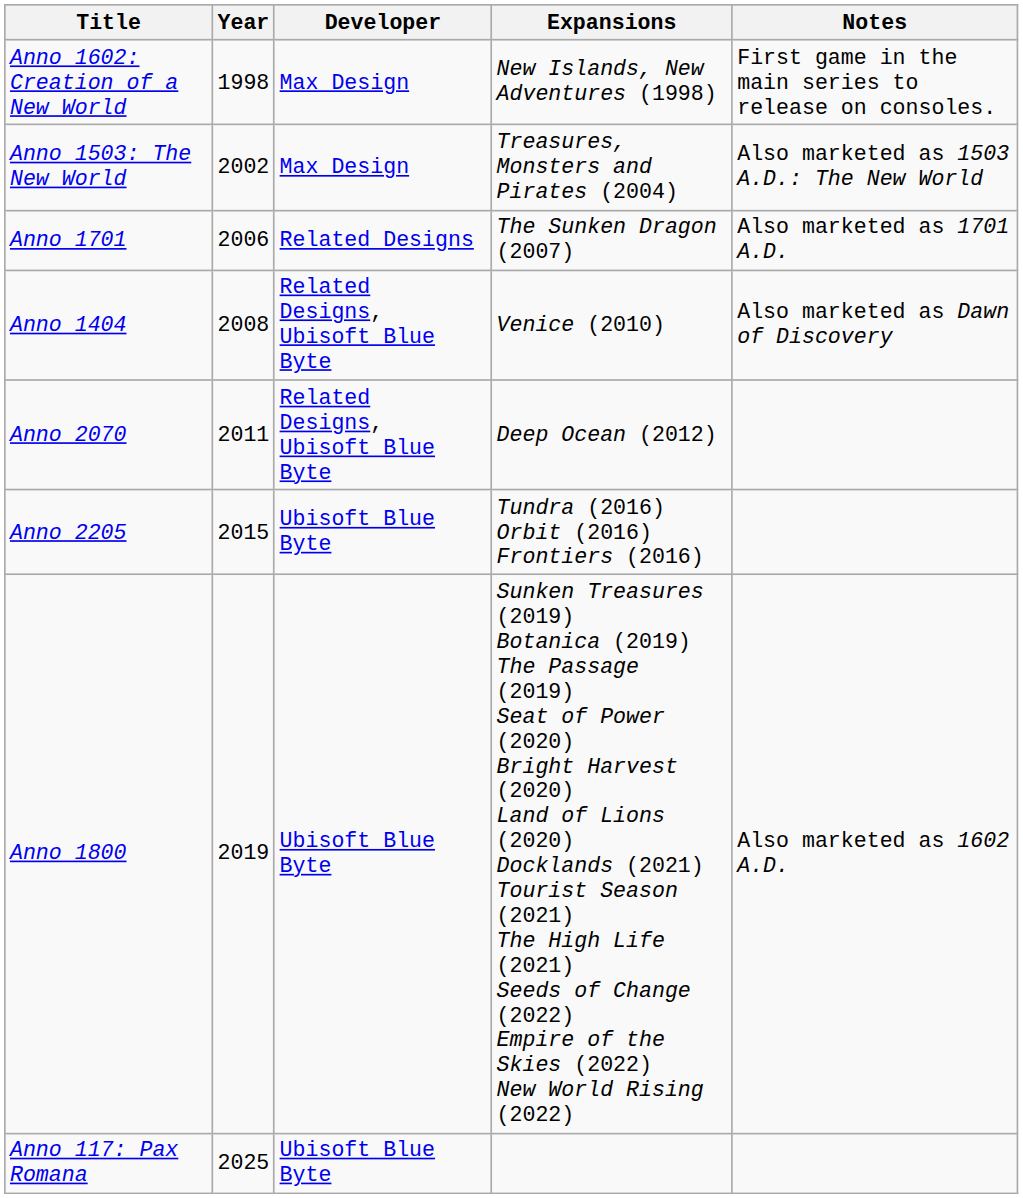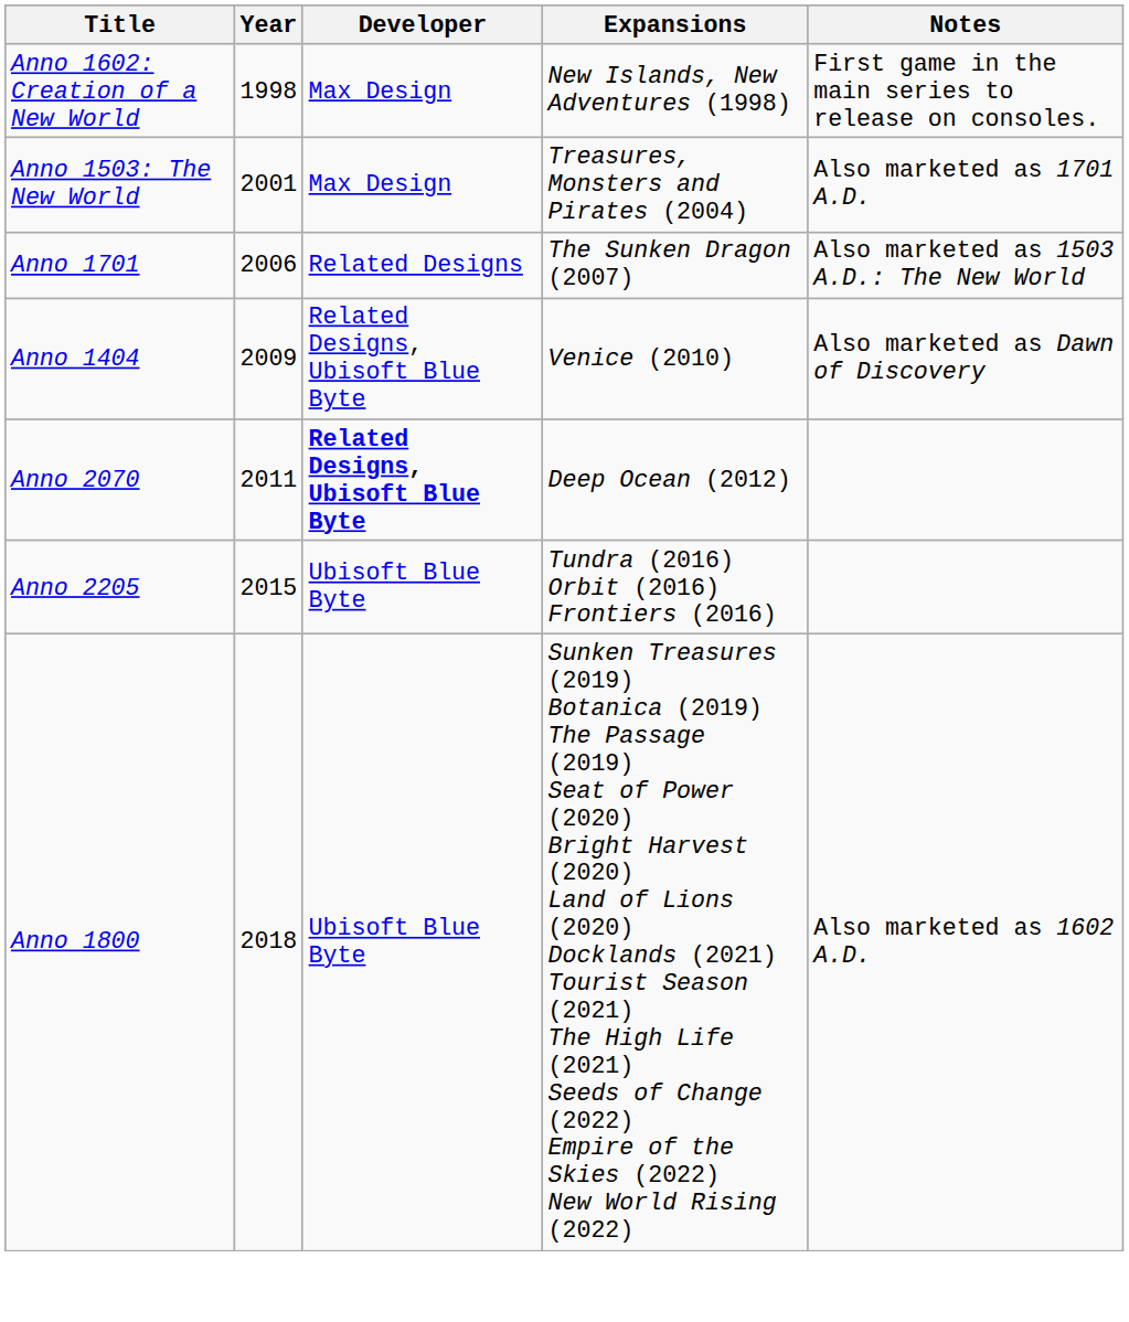Anno 1503: The New World | Year: 2002 -> 2001
Anno 1503: The New World | Notes: Also marketed as 1503 A.D.: The New World -> Also marketed as 1701 A.D.
Anno 1701 | Notes: Also marketed as 1701 A.D. -> Also marketed as 1503 A.D.: The New World
Anno 1404 | Year: 2008 -> 2009
Anno 2070 | Developer: normal -> bold
Anno 1800 | Year: 2019 -> 2018
- row: Anno 117: Pax Romana | 2025 | Ubisoft Blue Byte
